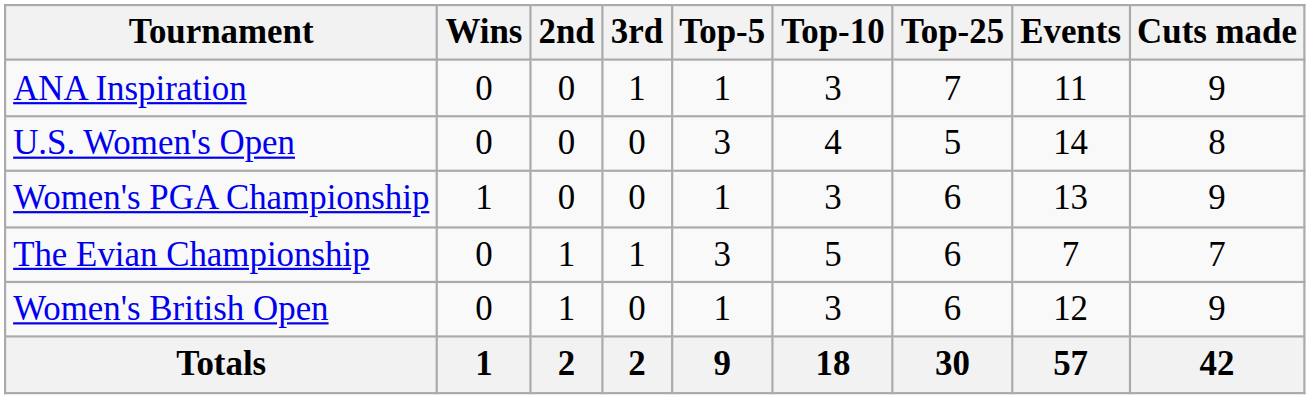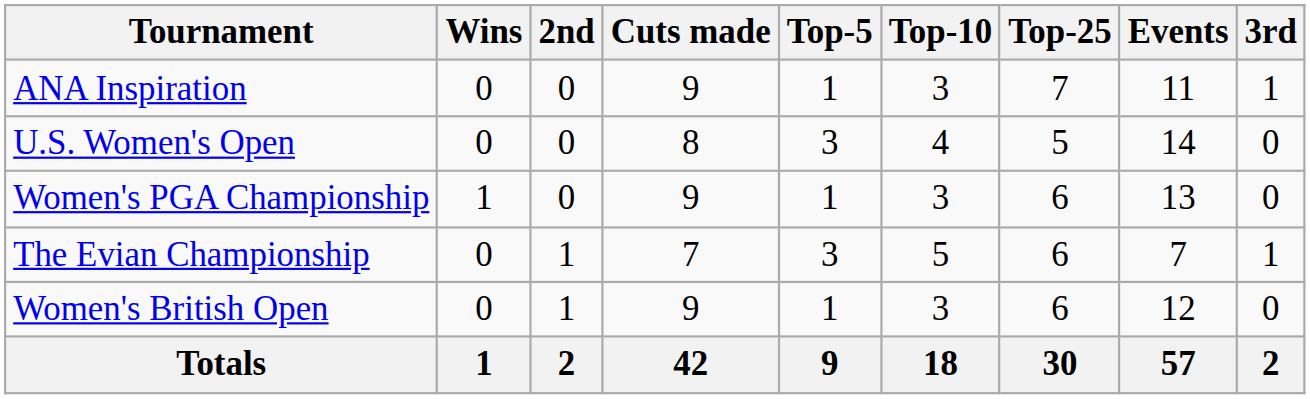columns swapped: 3rd <-> Cuts made
